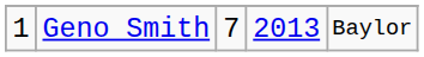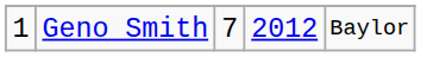Geno Smith | column 4: 2013 -> 2012
